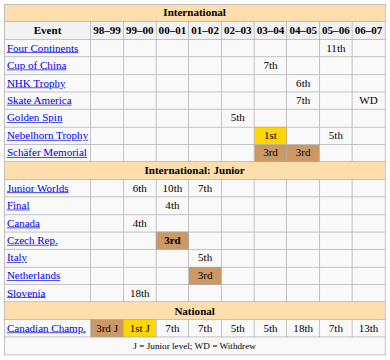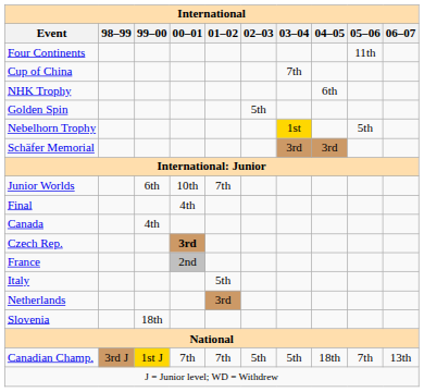- row: Skate America | 7th | WD
+ row: France | 2nd
